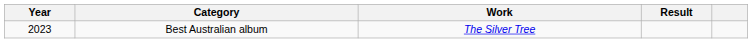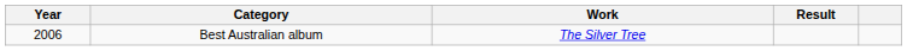Best Australian album | Year: 2023 -> 2006
